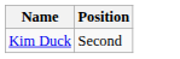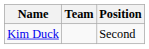+ column: Team
